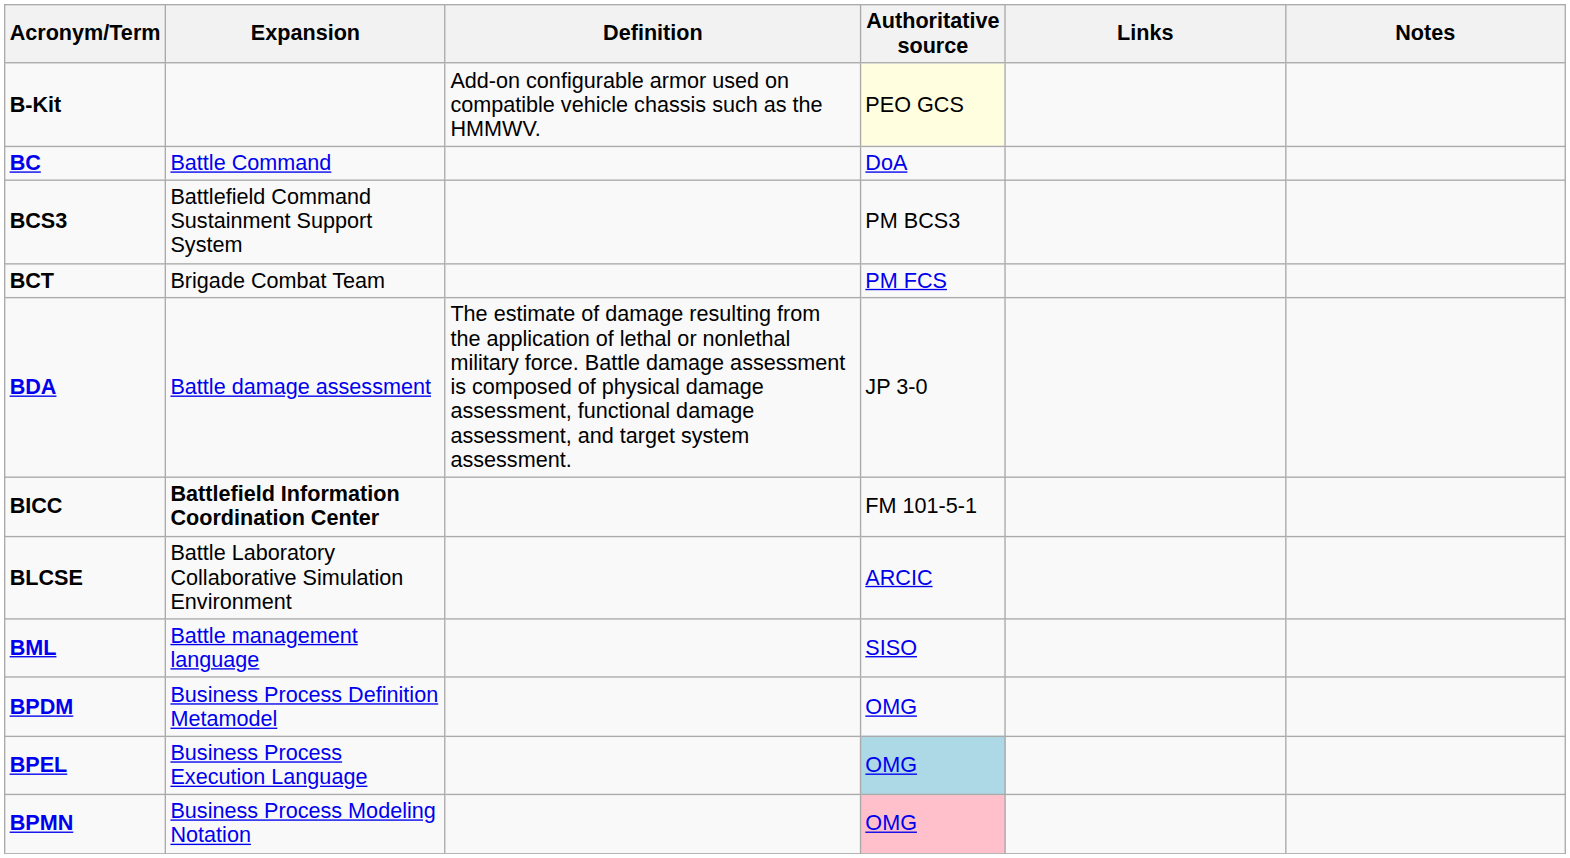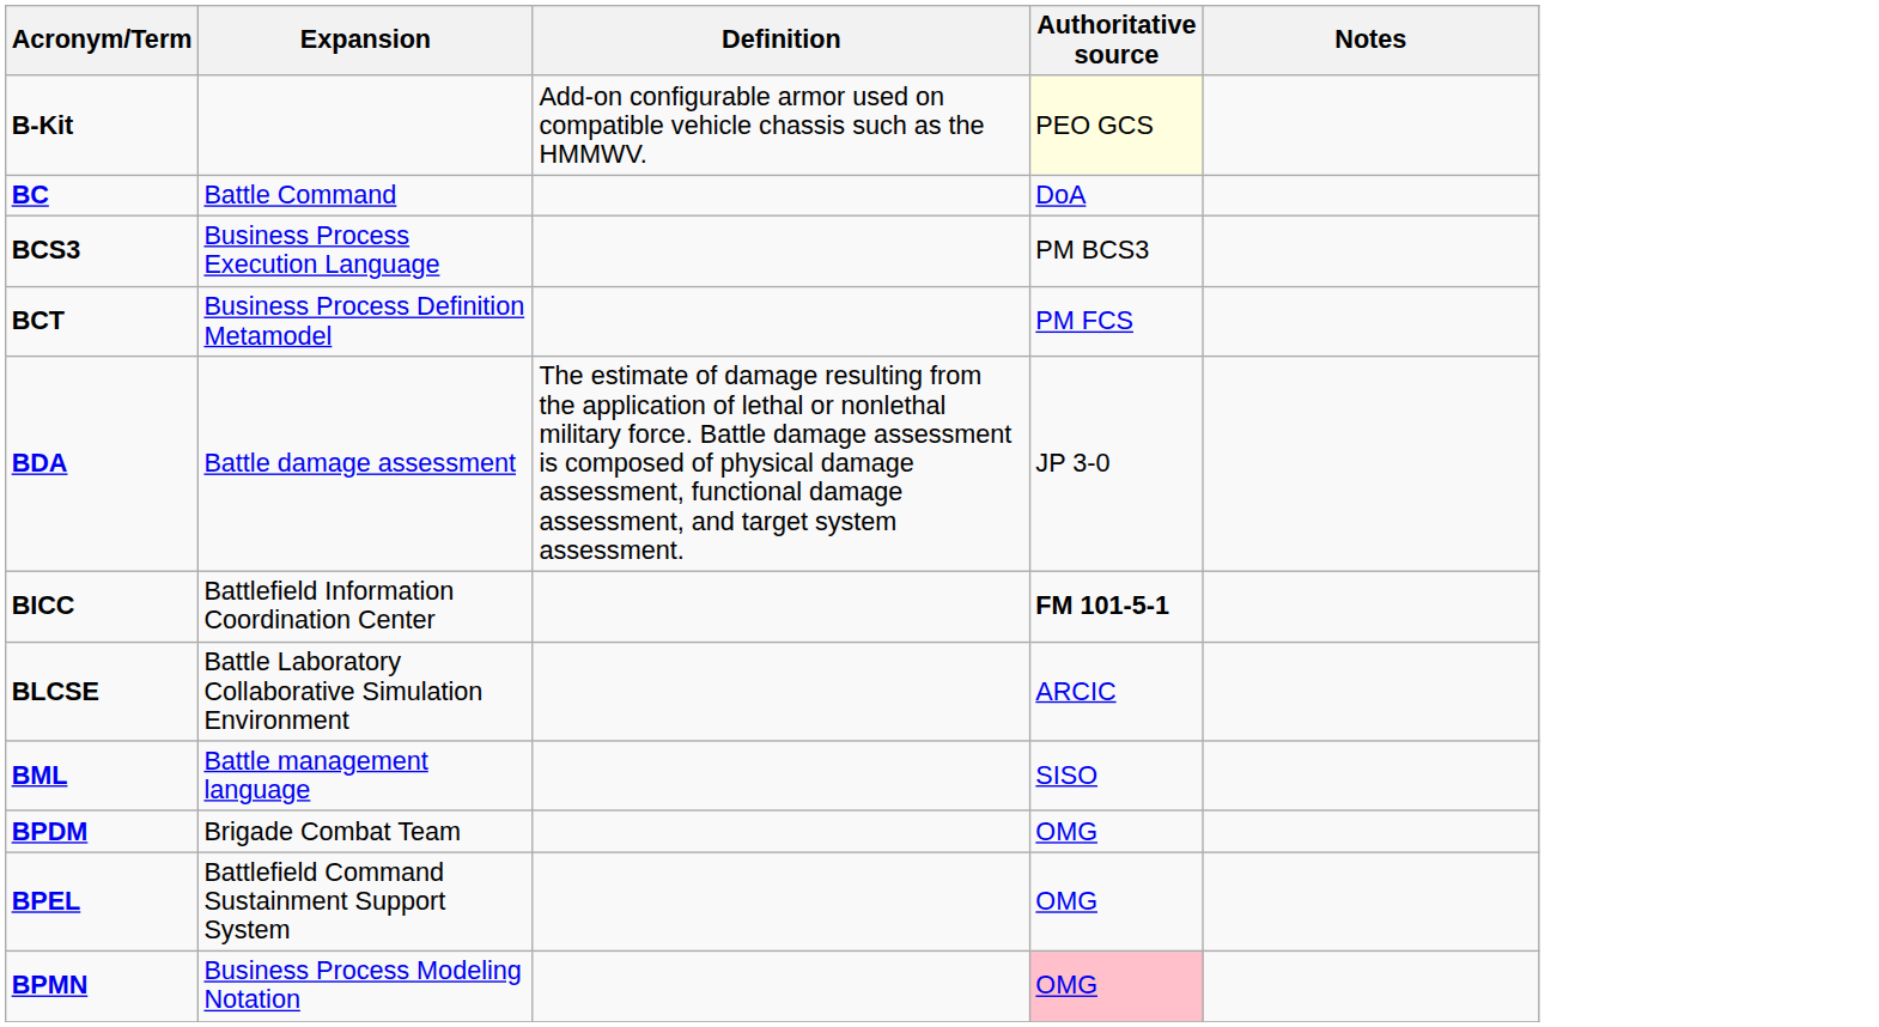- column: Links
BCS3 | Expansion: Battlefield Command Sustainment Support System -> Business Process Execution Language
BCT | Expansion: Brigade Combat Team -> Business Process Definition Metamodel
BICC | Expansion: bold -> normal
BICC | Authoritative source: normal -> bold
BPDM | Expansion: Business Process Definition Metamodel -> Brigade Combat Team
BPEL | Expansion: Business Process Execution Language -> Battlefield Command Sustainment Support System
BPEL | Authoritative source: lightblue background -> no background
